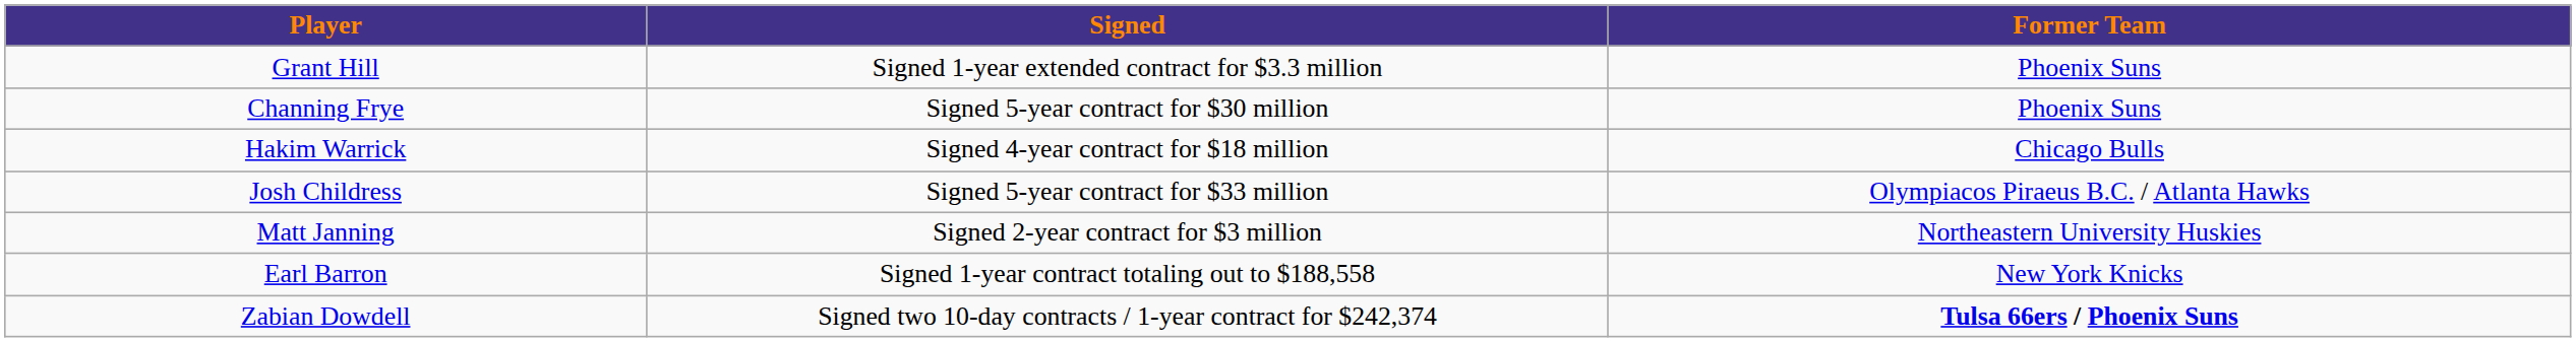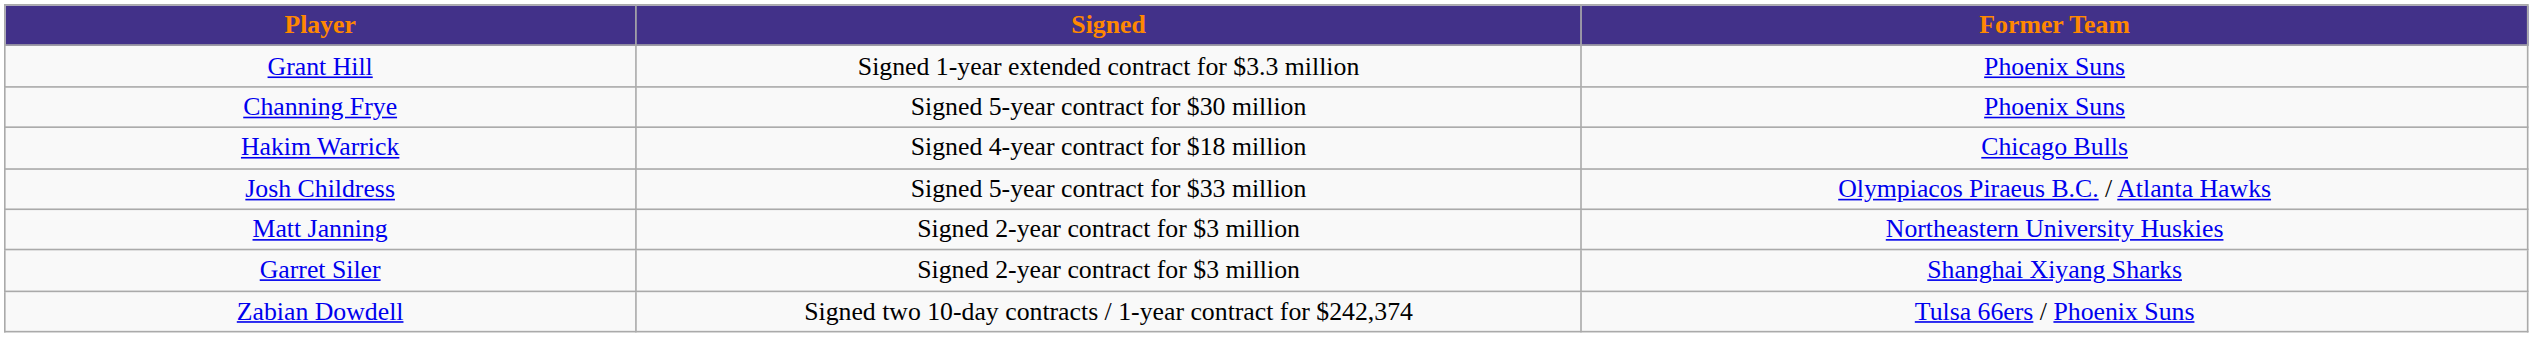+ row: Garret Siler | Signed 2-year contract for $3 million | Shanghai Xiyang Sharks
- row: Earl Barron | Signed 1-year contract totaling out to $188,558 | New York Knicks
Zabian Dowdell | Former Team: bold -> normal
